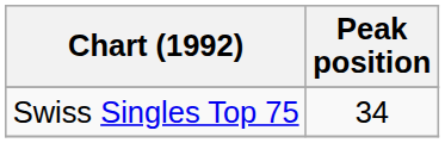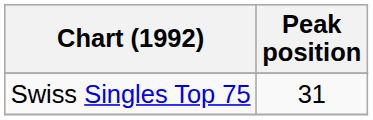Swiss Singles Top 75 | Peak position: 34 -> 31
